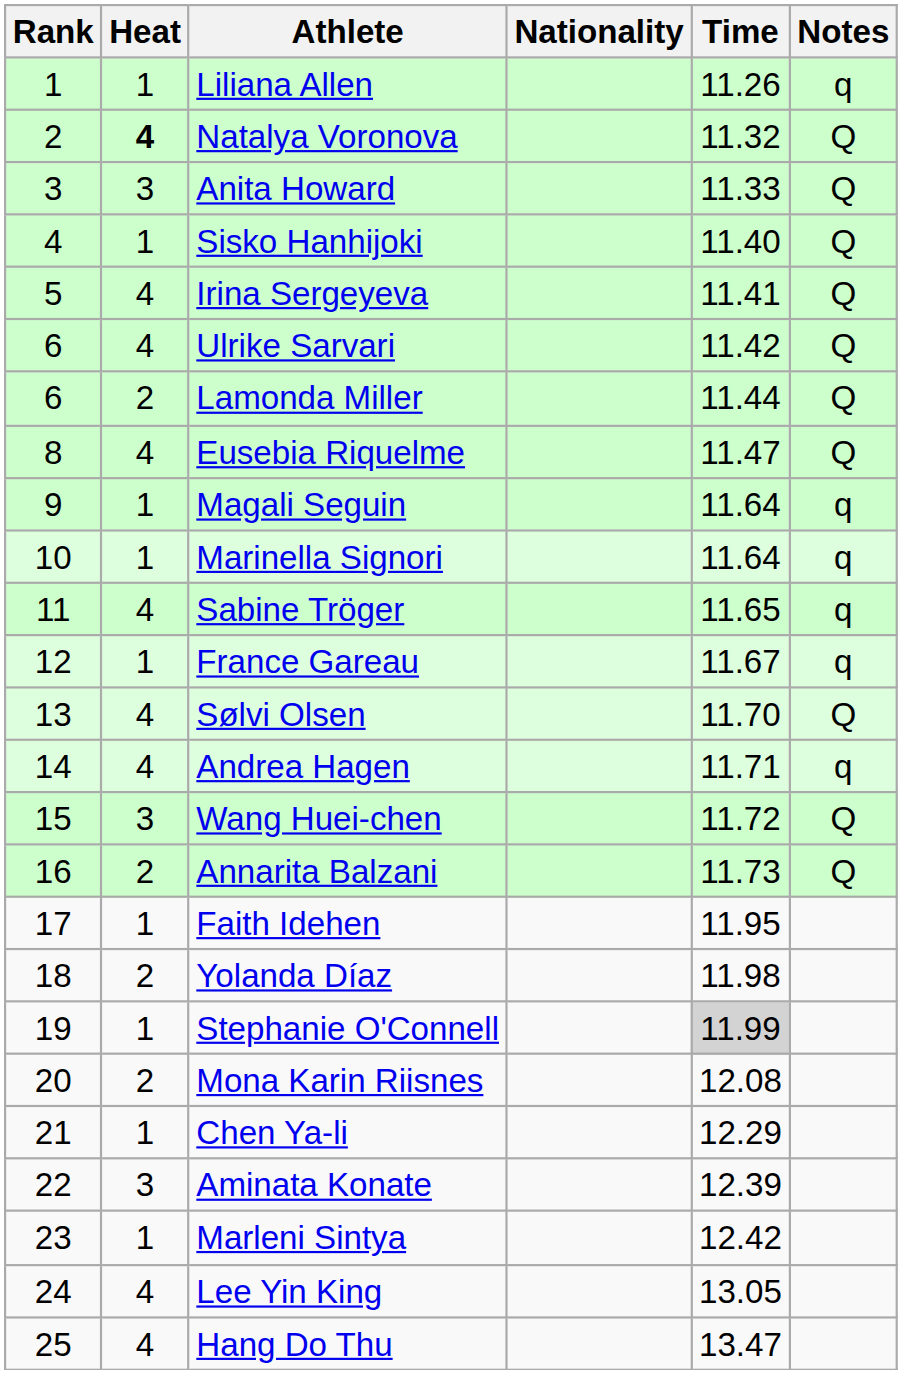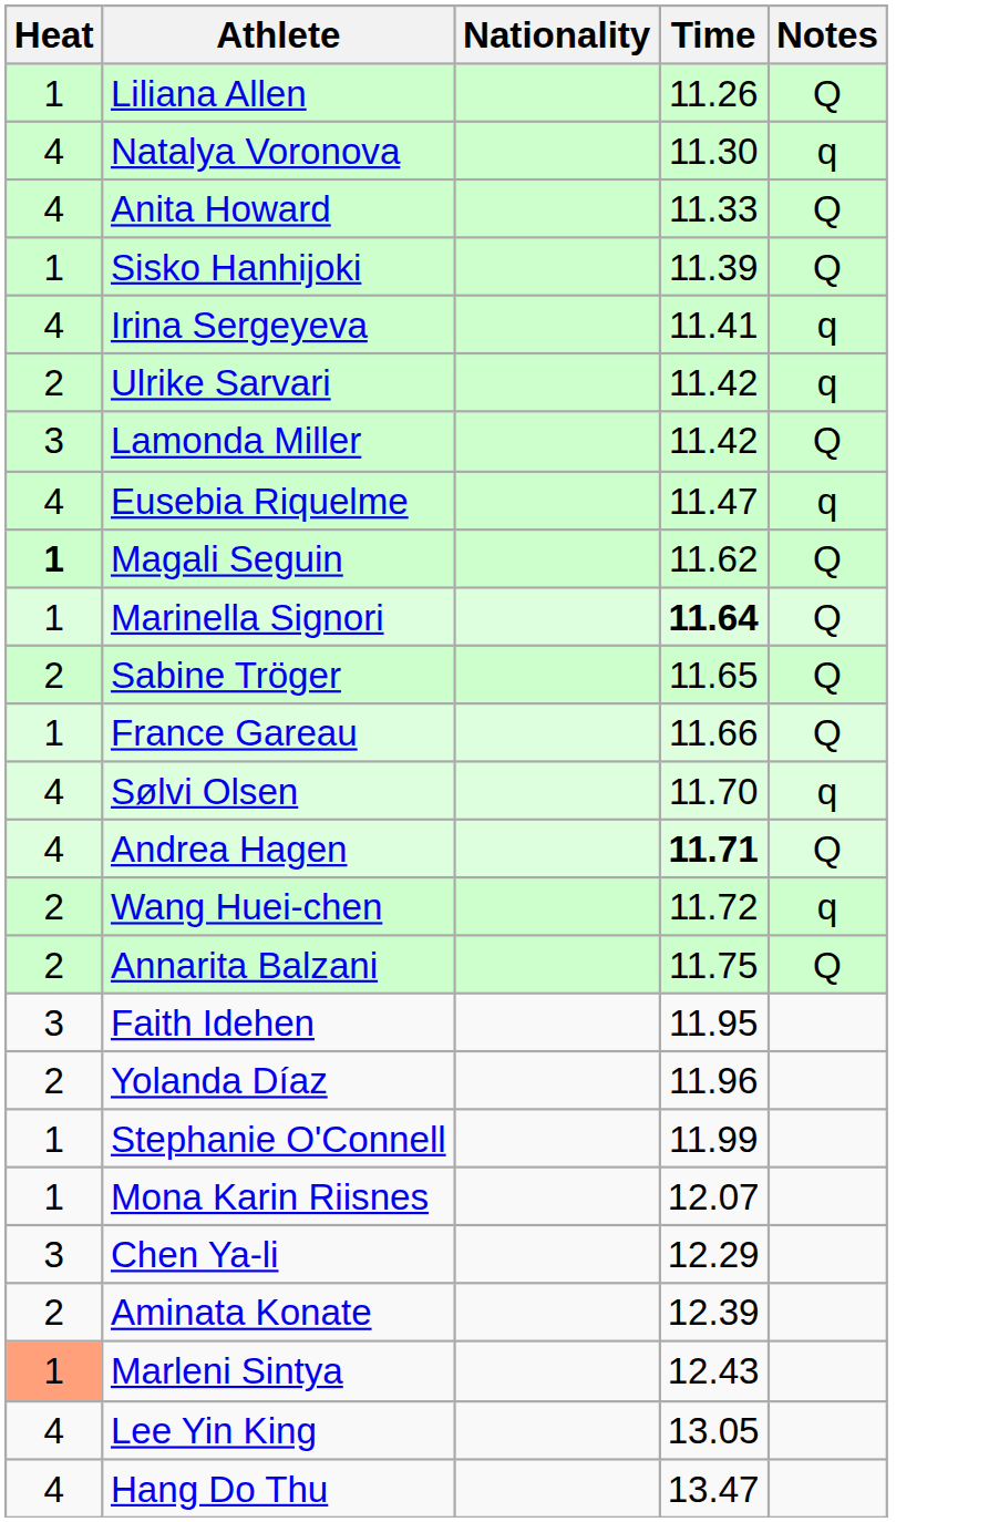- column: Rank | 1 | 2 | 3 | 4 | 5 | 6 | 6 | 8 | 9 | 10 | 11 | 12 | 13 | 14 | 15 | 16 | 17 | 18 | 19 | 20 | 21 | 22 | 23 | 24 | 25
Liliana Allen | Notes: q -> Q
Natalya Voronova | Heat: bold -> normal
Natalya Voronova | Time: 11.32 -> 11.30
Natalya Voronova | Notes: Q -> q
Anita Howard | Heat: 3 -> 4
Sisko Hanhijoki | Time: 11.40 -> 11.39
Irina Sergeyeva | Notes: Q -> q
Ulrike Sarvari | Heat: 4 -> 2
Ulrike Sarvari | Notes: Q -> q
Lamonda Miller | Heat: 2 -> 3
Lamonda Miller | Time: 11.44 -> 11.42
Eusebia Riquelme | Notes: Q -> q
Magali Seguin | Heat: normal -> bold
Magali Seguin | Time: 11.64 -> 11.62
Magali Seguin | Notes: q -> Q
Marinella Signori | Time: normal -> bold
Marinella Signori | Notes: q -> Q
Sabine Tröger | Heat: 4 -> 2
Sabine Tröger | Notes: q -> Q
France Gareau | Time: 11.67 -> 11.66
France Gareau | Notes: q -> Q
Sølvi Olsen | Notes: Q -> q
Andrea Hagen | Time: normal -> bold
Andrea Hagen | Notes: q -> Q
Wang Huei-chen | Heat: 3 -> 2
Wang Huei-chen | Notes: Q -> q
Annarita Balzani | Time: 11.73 -> 11.75
Faith Idehen | Heat: 1 -> 3
Yolanda Díaz | Time: 11.98 -> 11.96
Stephanie O'Connell | Time: lightgrey background -> no background
Mona Karin Riisnes | Heat: 2 -> 1
Mona Karin Riisnes | Time: 12.08 -> 12.07
Chen Ya-li | Heat: 1 -> 3
Aminata Konate | Heat: 3 -> 2
Marleni Sintya | Heat: no background -> lightsalmon background
Marleni Sintya | Time: 12.42 -> 12.43
